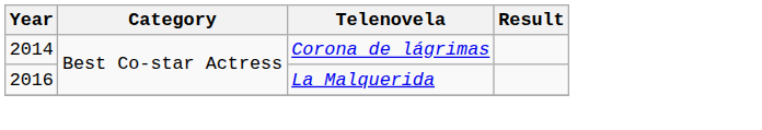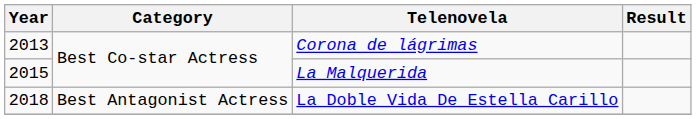Corona de lágrimas | Year: 2014 -> 2013
La Malquerida | Year: 2016 -> 2015
+ row: 2018 | Best Antagonist Actress | La Doble Vida De Estella Carillo
